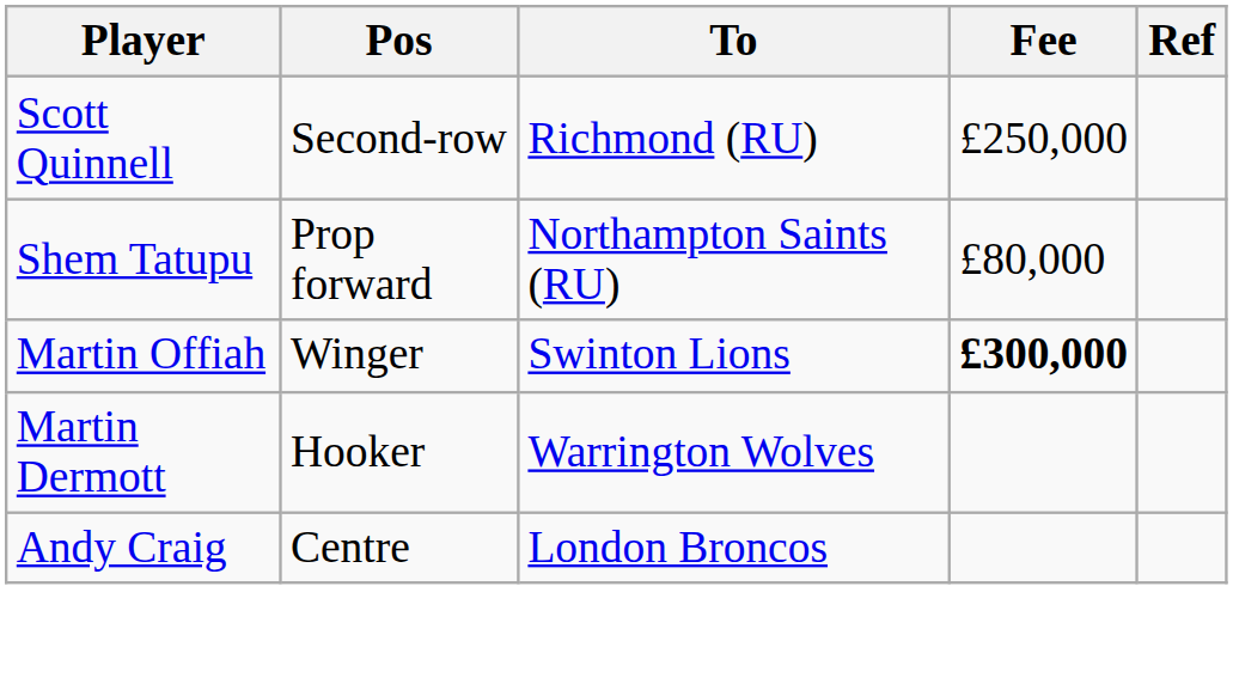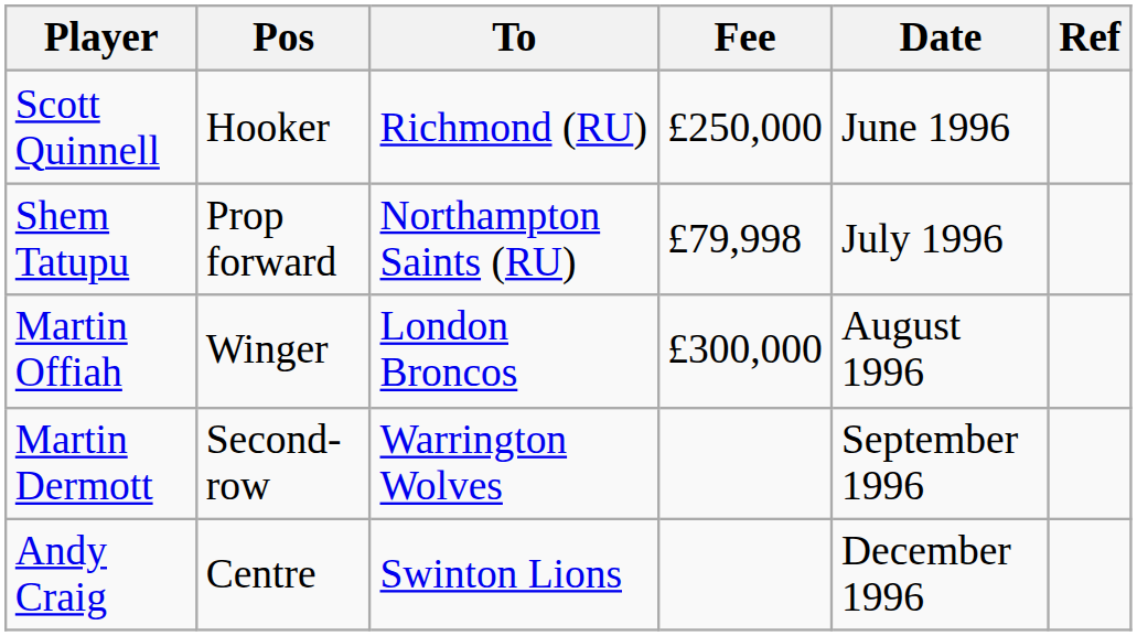+ column: Date | June 1996 | July 1996 | August 1996 | September 1996 | December 1996
Scott Quinnell | Pos: Second-row -> Hooker
Shem Tatupu | Fee: £80,000 -> £79,998
Martin Offiah | To: Swinton Lions -> London Broncos
Martin Offiah | Fee: bold -> normal
Martin Dermott | Pos: Hooker -> Second-row
Andy Craig | To: London Broncos -> Swinton Lions
